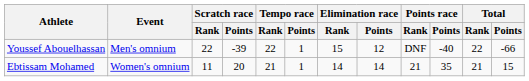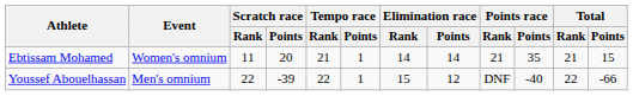rows swapped: Youssef Abouelhassan <-> Ebtissam Mohamed
